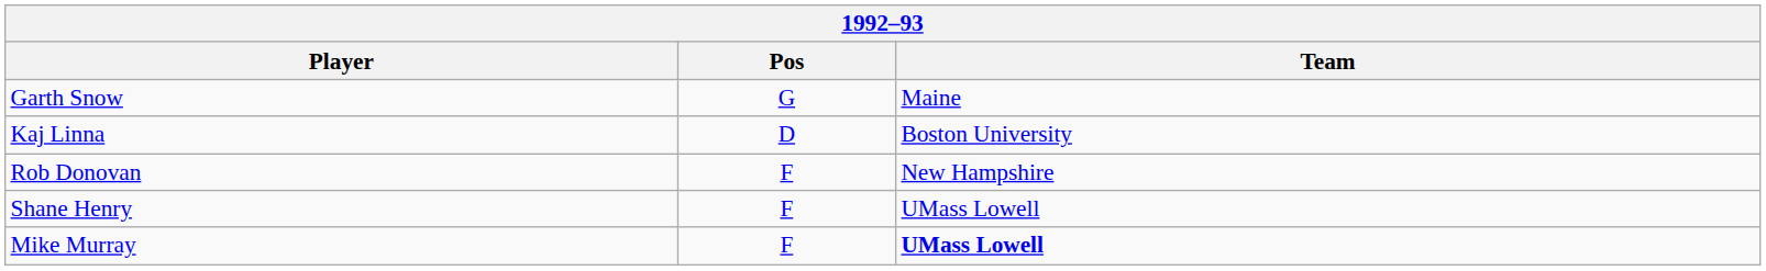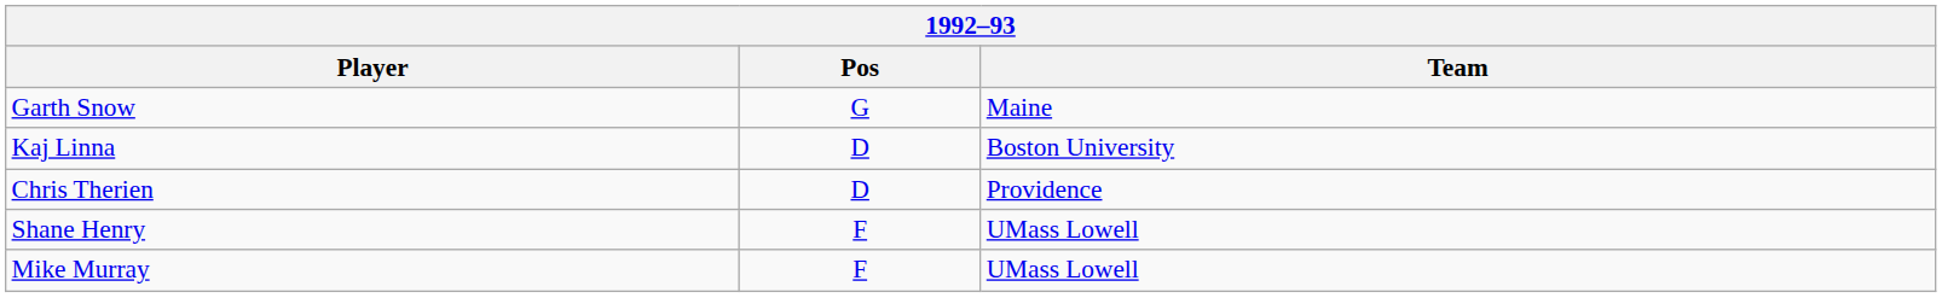+ row: Chris Therien | D | Providence
- row: Rob Donovan | F | New Hampshire
Mike Murray | Team: bold -> normal
